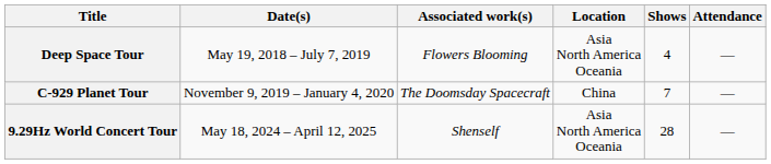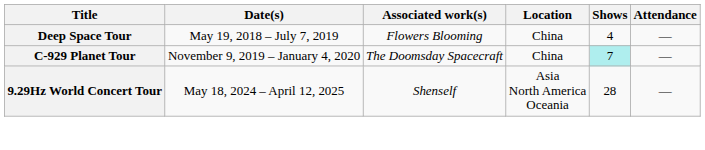Deep Space Tour | Location: Asia North America Oceania -> China
C-929 Planet Tour | Shows: no background -> paleturquoise background
